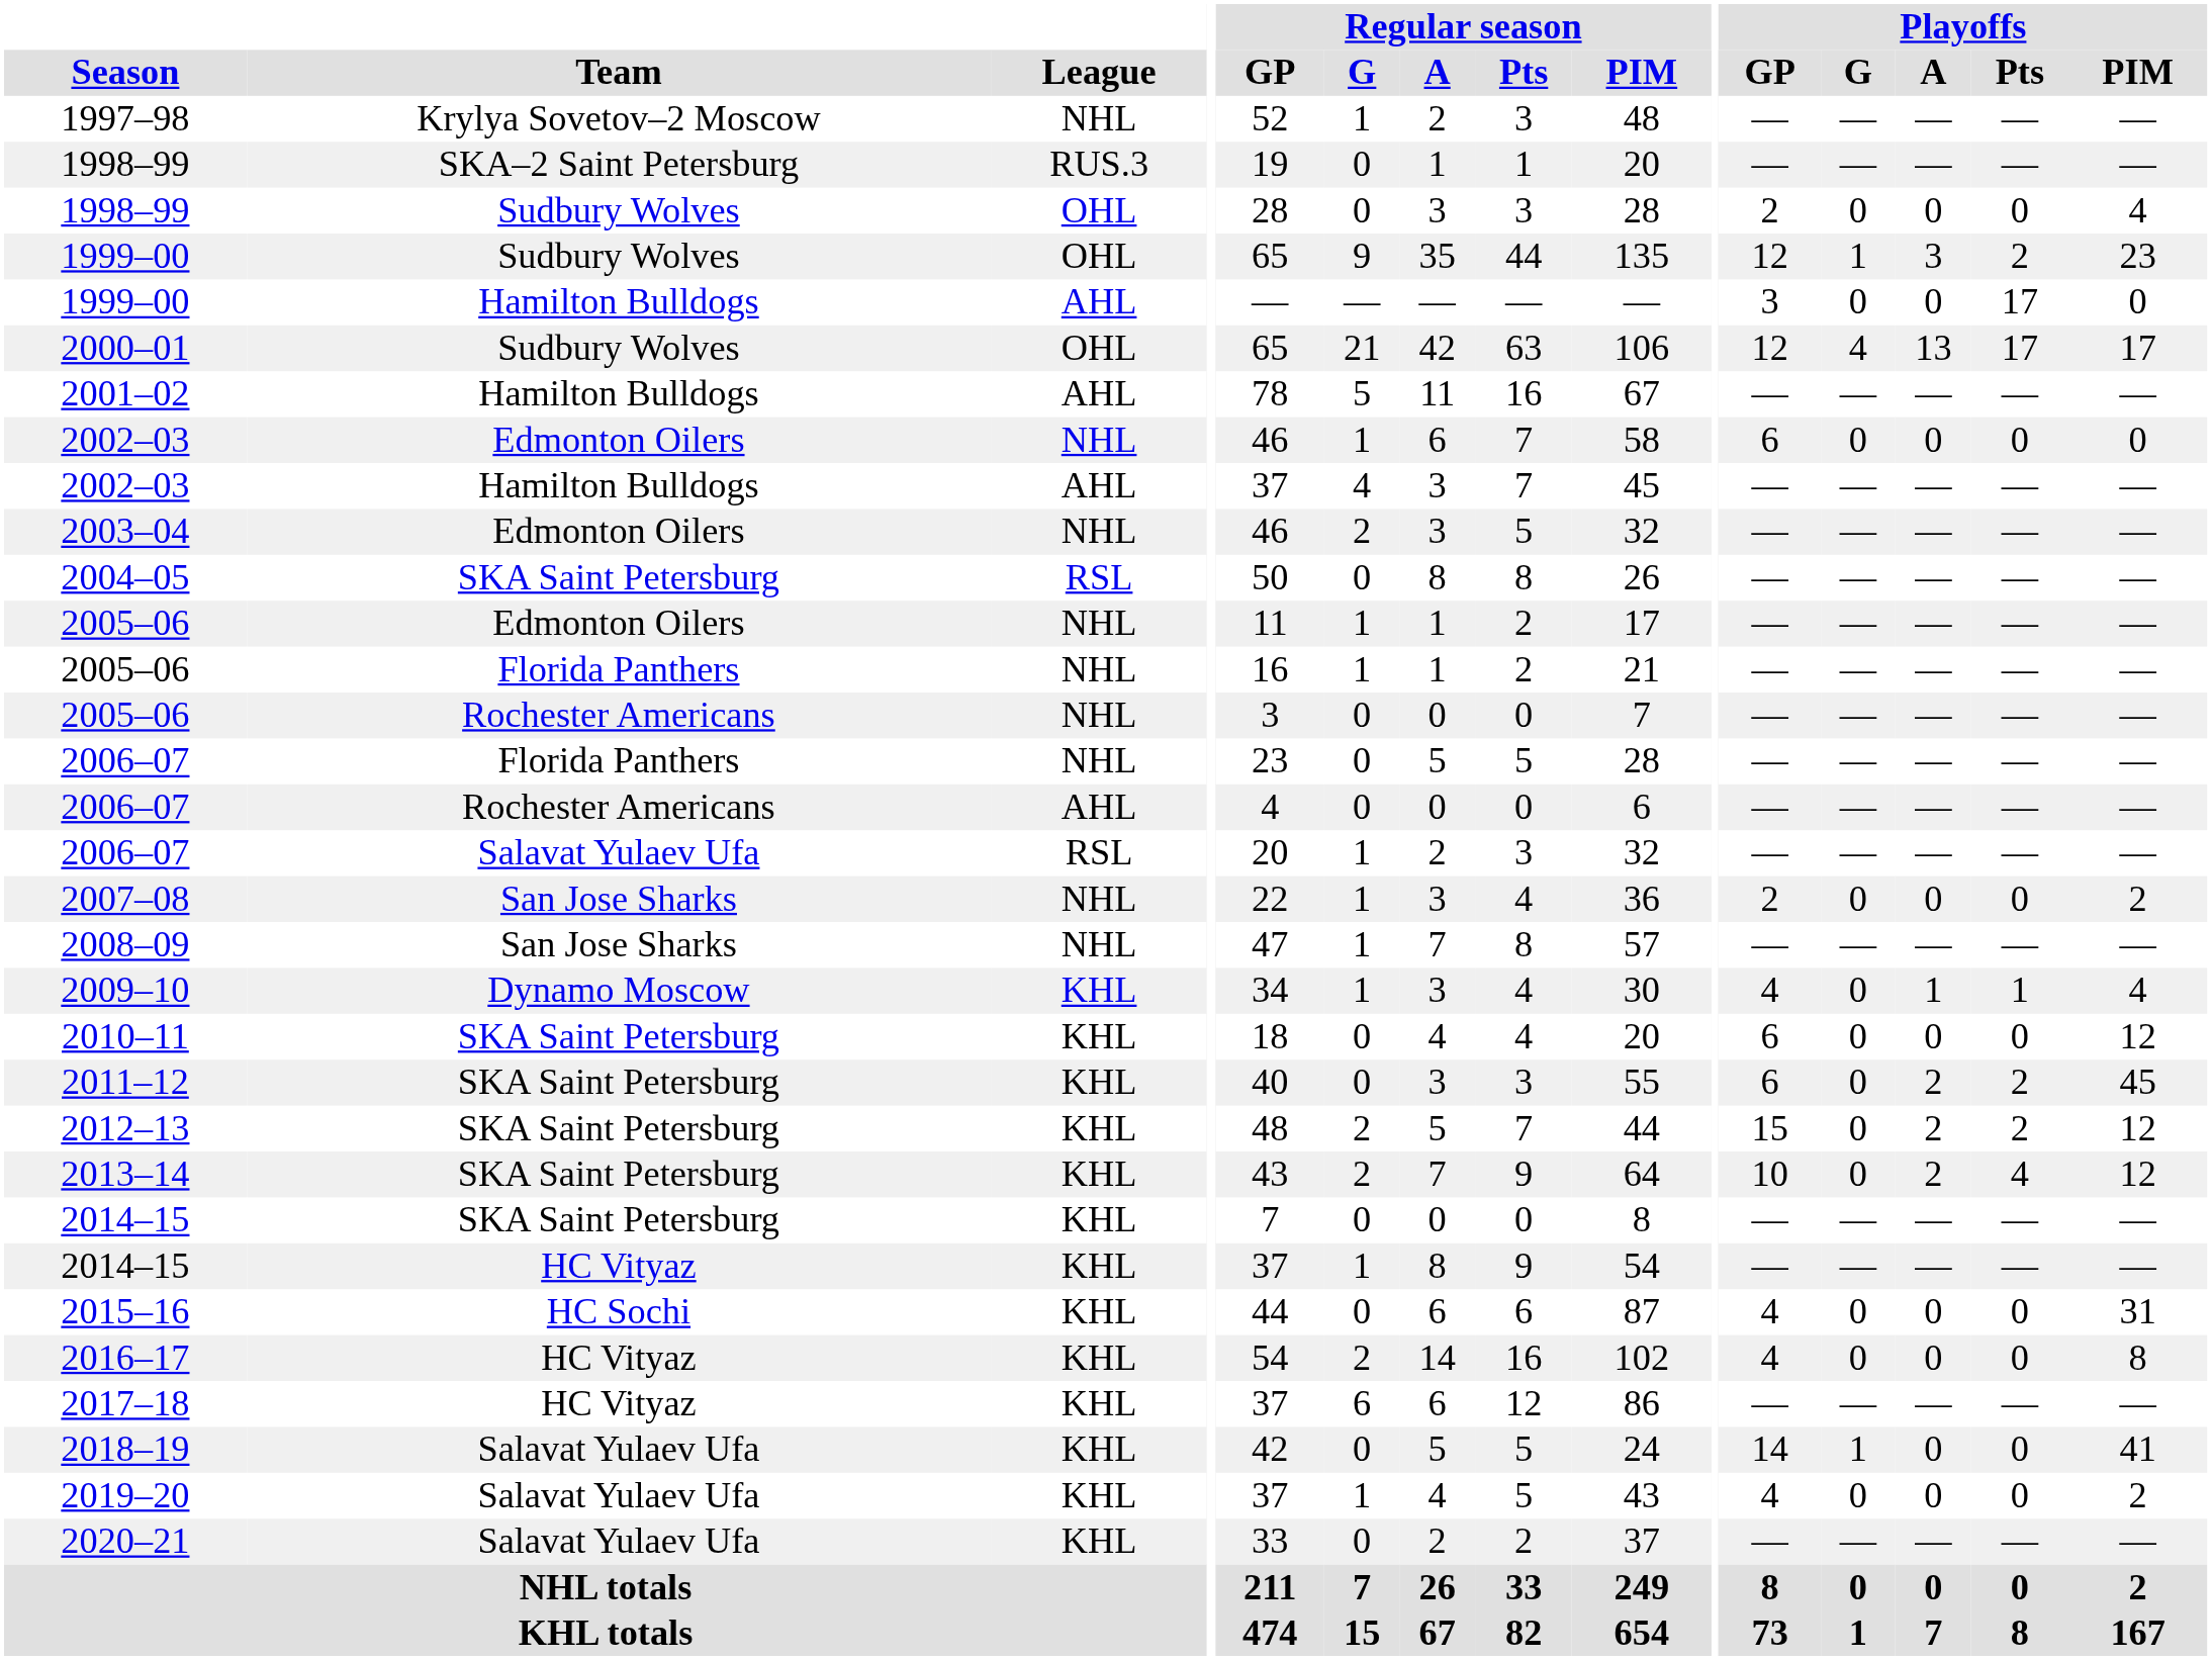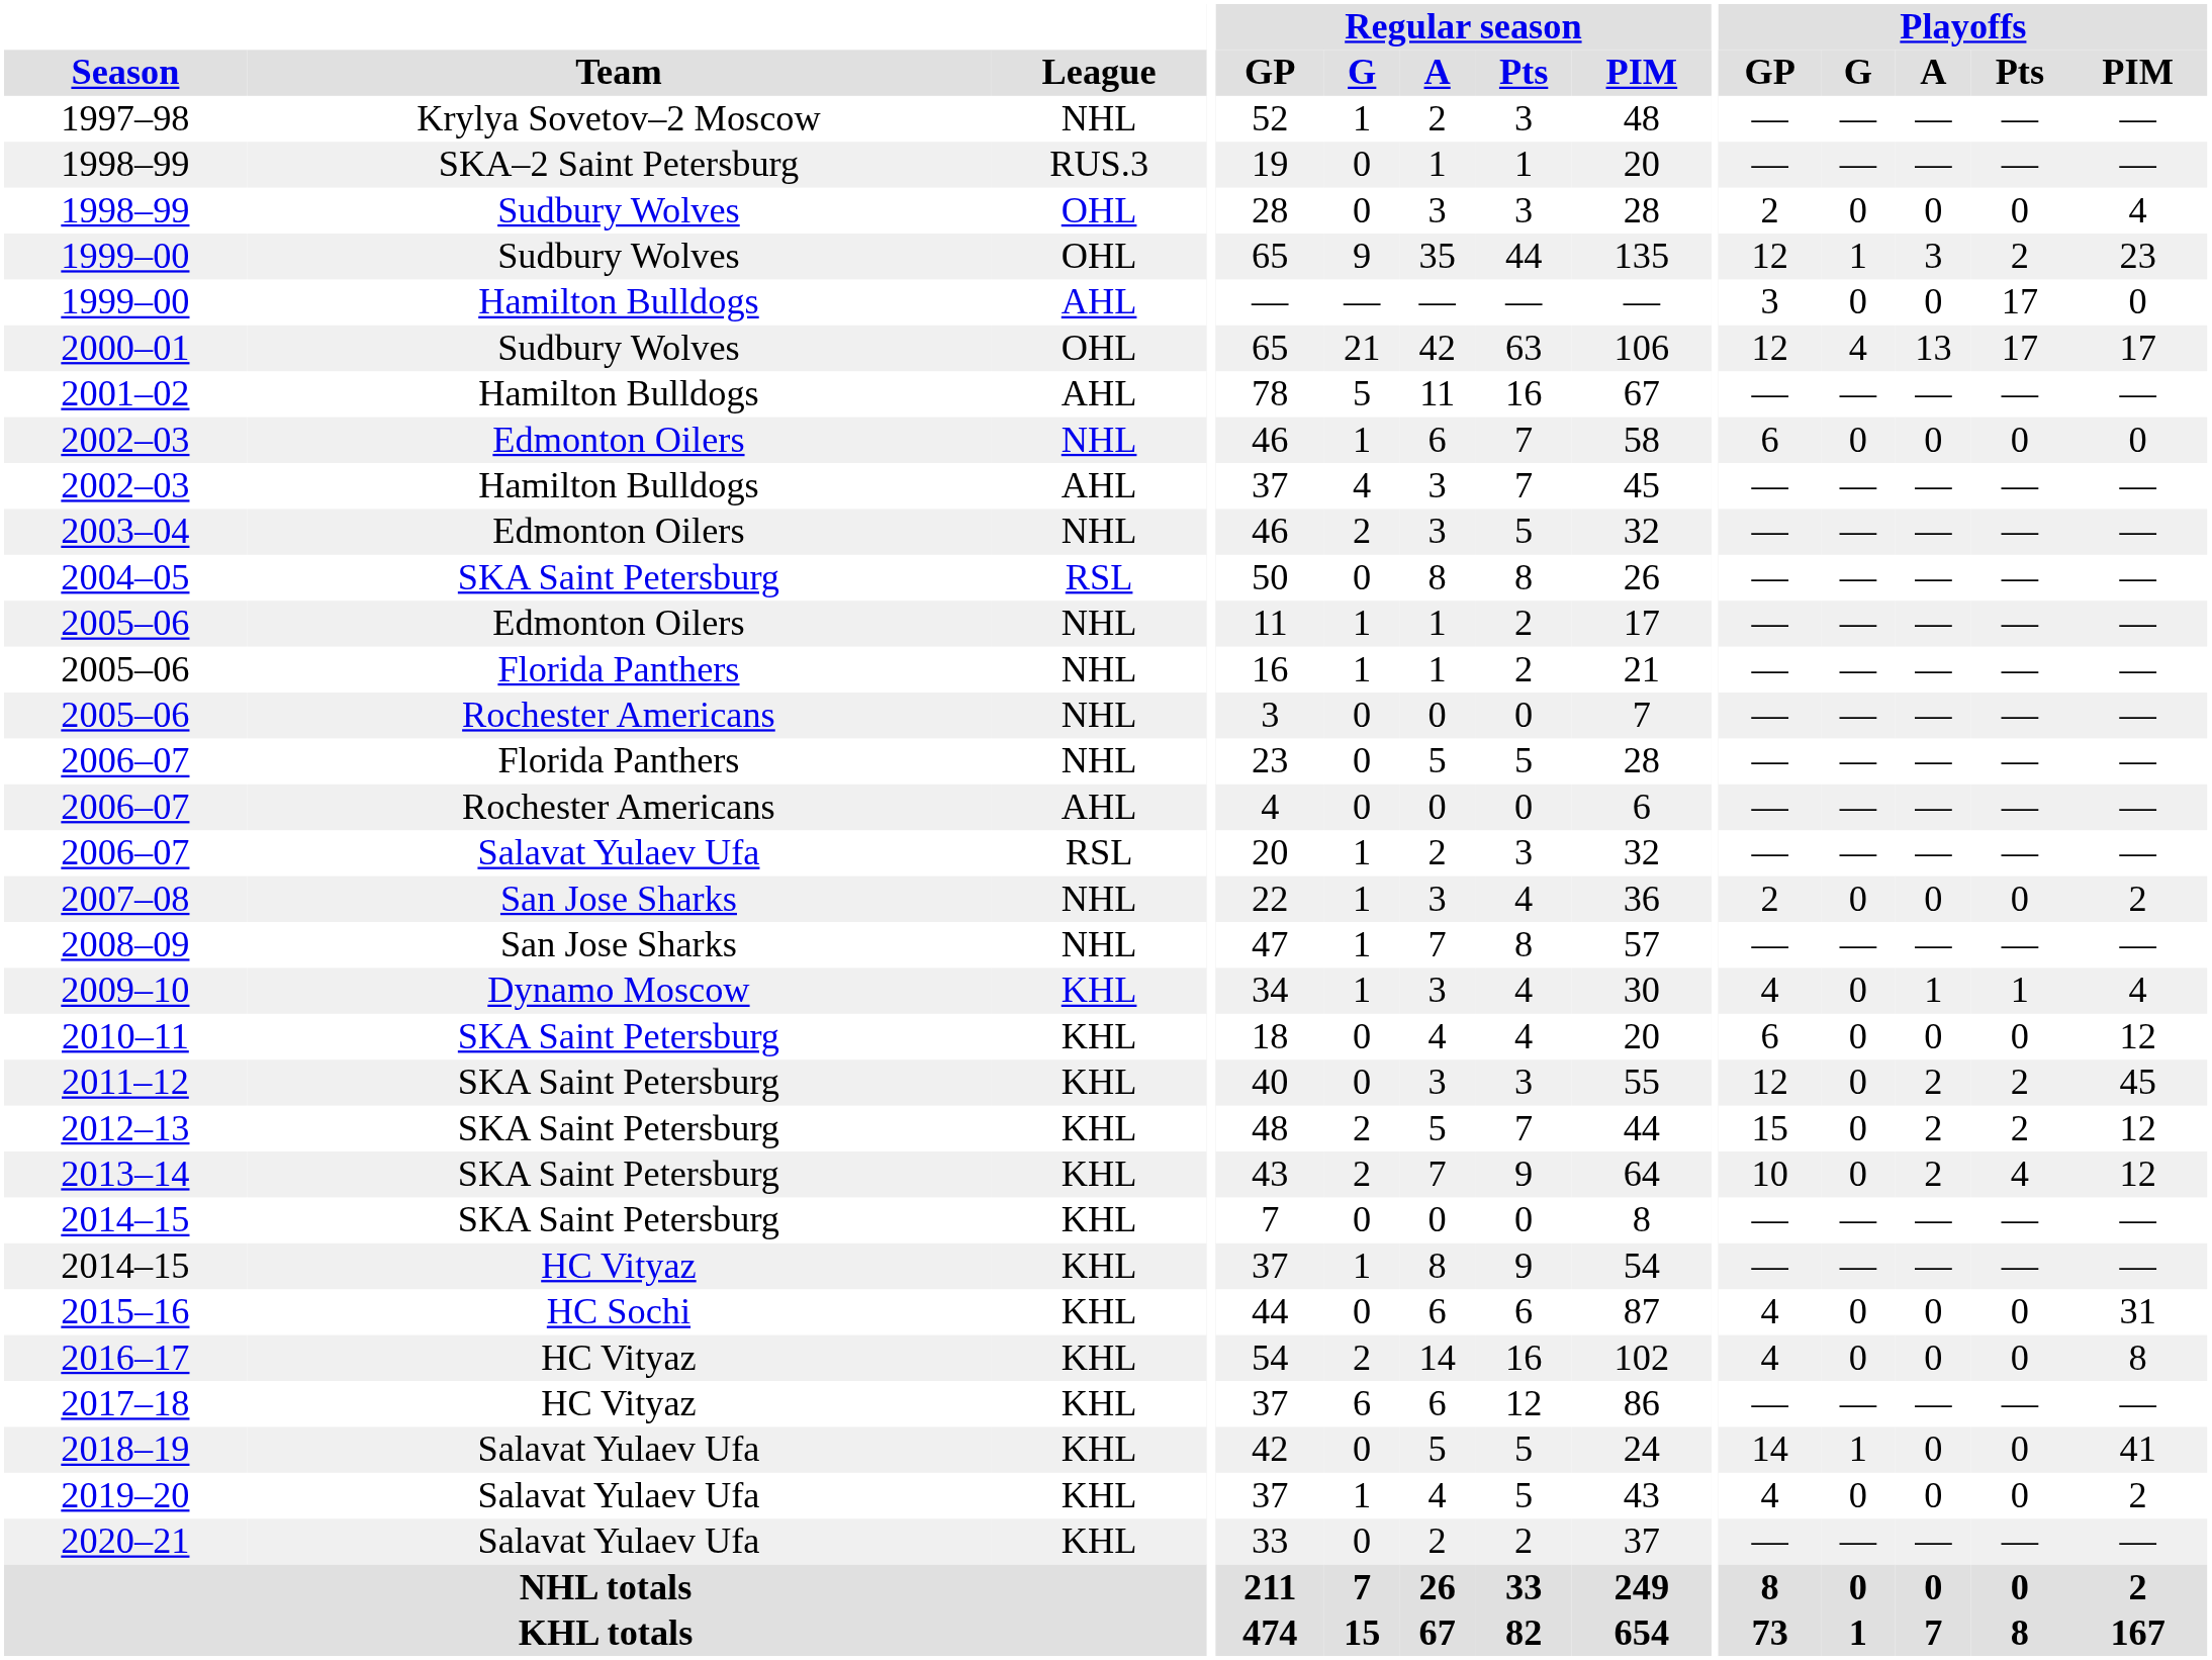2011–12 | Playoffs / GP: 6 -> 12
